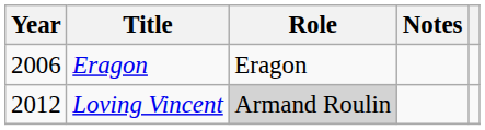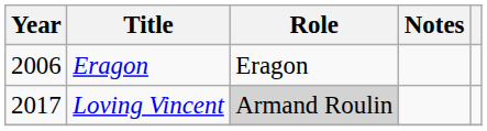Loving Vincent | Year: 2012 -> 2017
